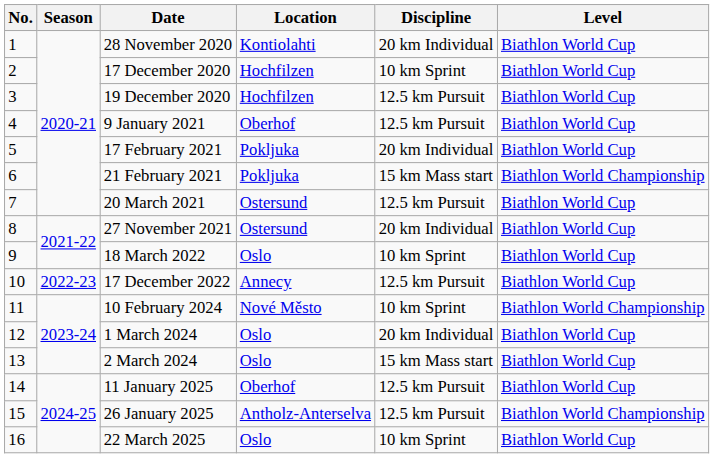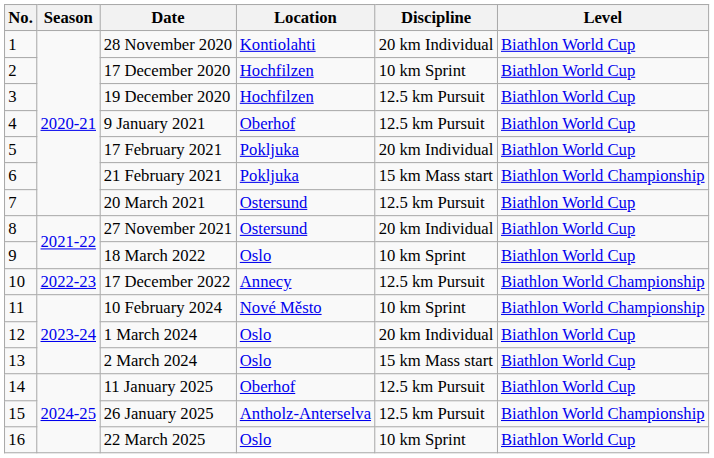17 December 2022 | Level: Biathlon World Cup -> Biathlon World Championship
